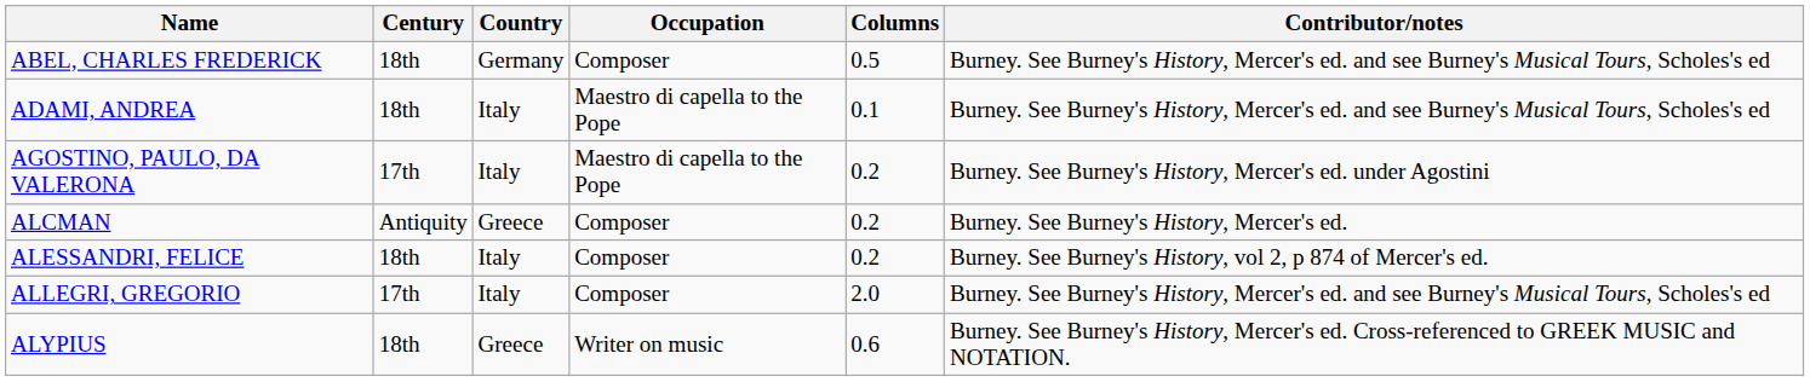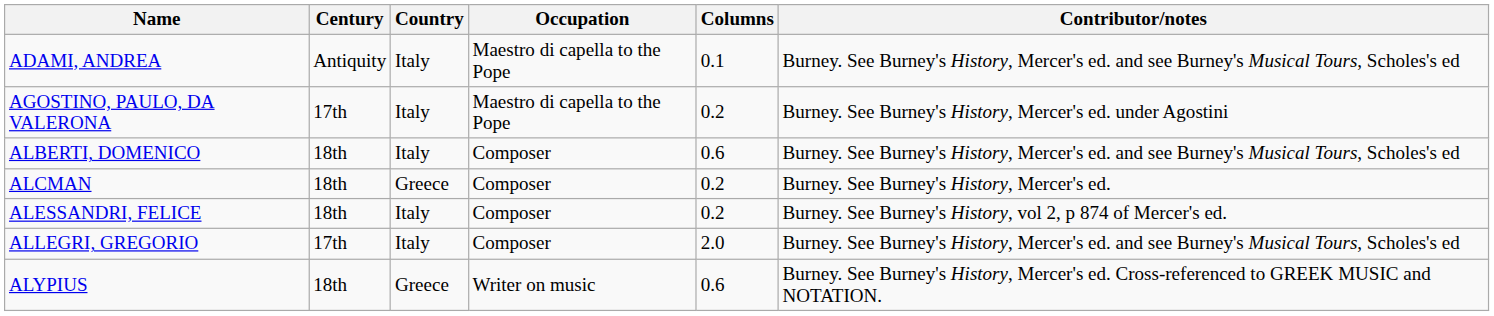- row: ABEL, CHARLES FREDERICK | 18th | Germany | Composer | 0.5 | Burney. See Burney's History, Mercer's ed. and see Burney's Musical Tours, Scholes's ed
ADAMI, ANDREA | Century: 18th -> Antiquity
+ row: ALBERTI, DOMENICO | 18th | Italy | Composer | 0.6 | Burney. See Burney's History, Mercer's ed. and see Burney's Musical Tours, Scholes's ed
ALCMAN | Century: Antiquity -> 18th
